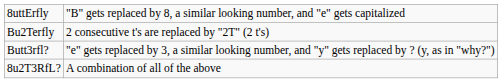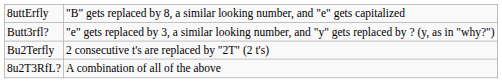rows swapped: Butt3rfl? <-> Bu2Terfly
